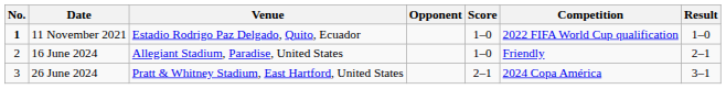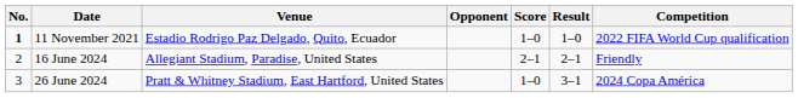columns swapped: Result <-> Competition
16 June 2024 | Score: 1–0 -> 2–1
26 June 2024 | Score: 2–1 -> 1–0
